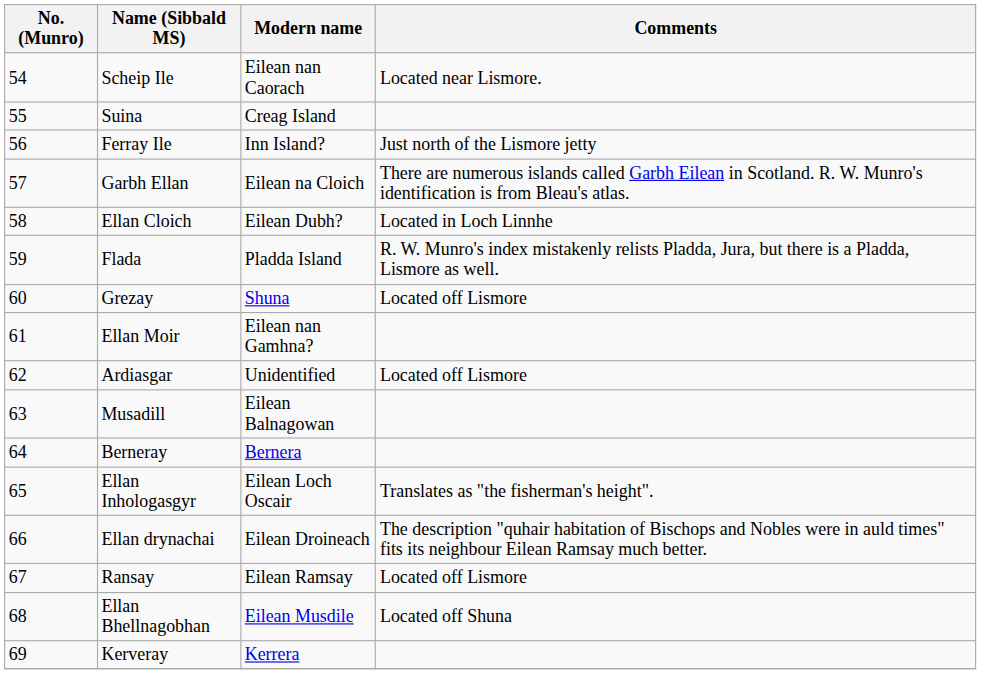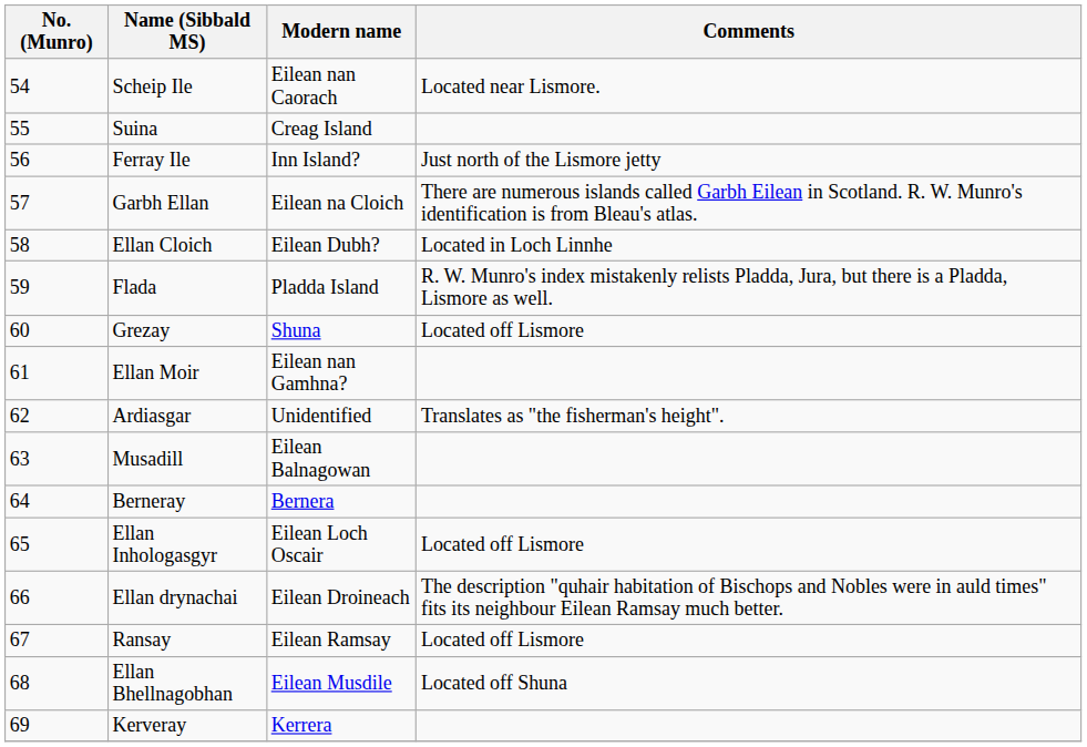Ardiasgar | Comments: Located off Lismore -> Translates as "the fisherman's height".
Ellan Inhologasgyr | Comments: Translates as "the fisherman's height". -> Located off Lismore
